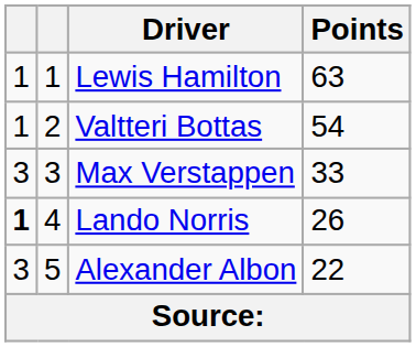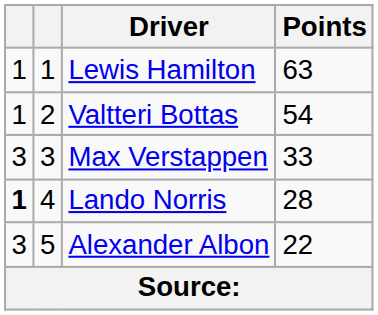Lando Norris | Points: 26 -> 28
